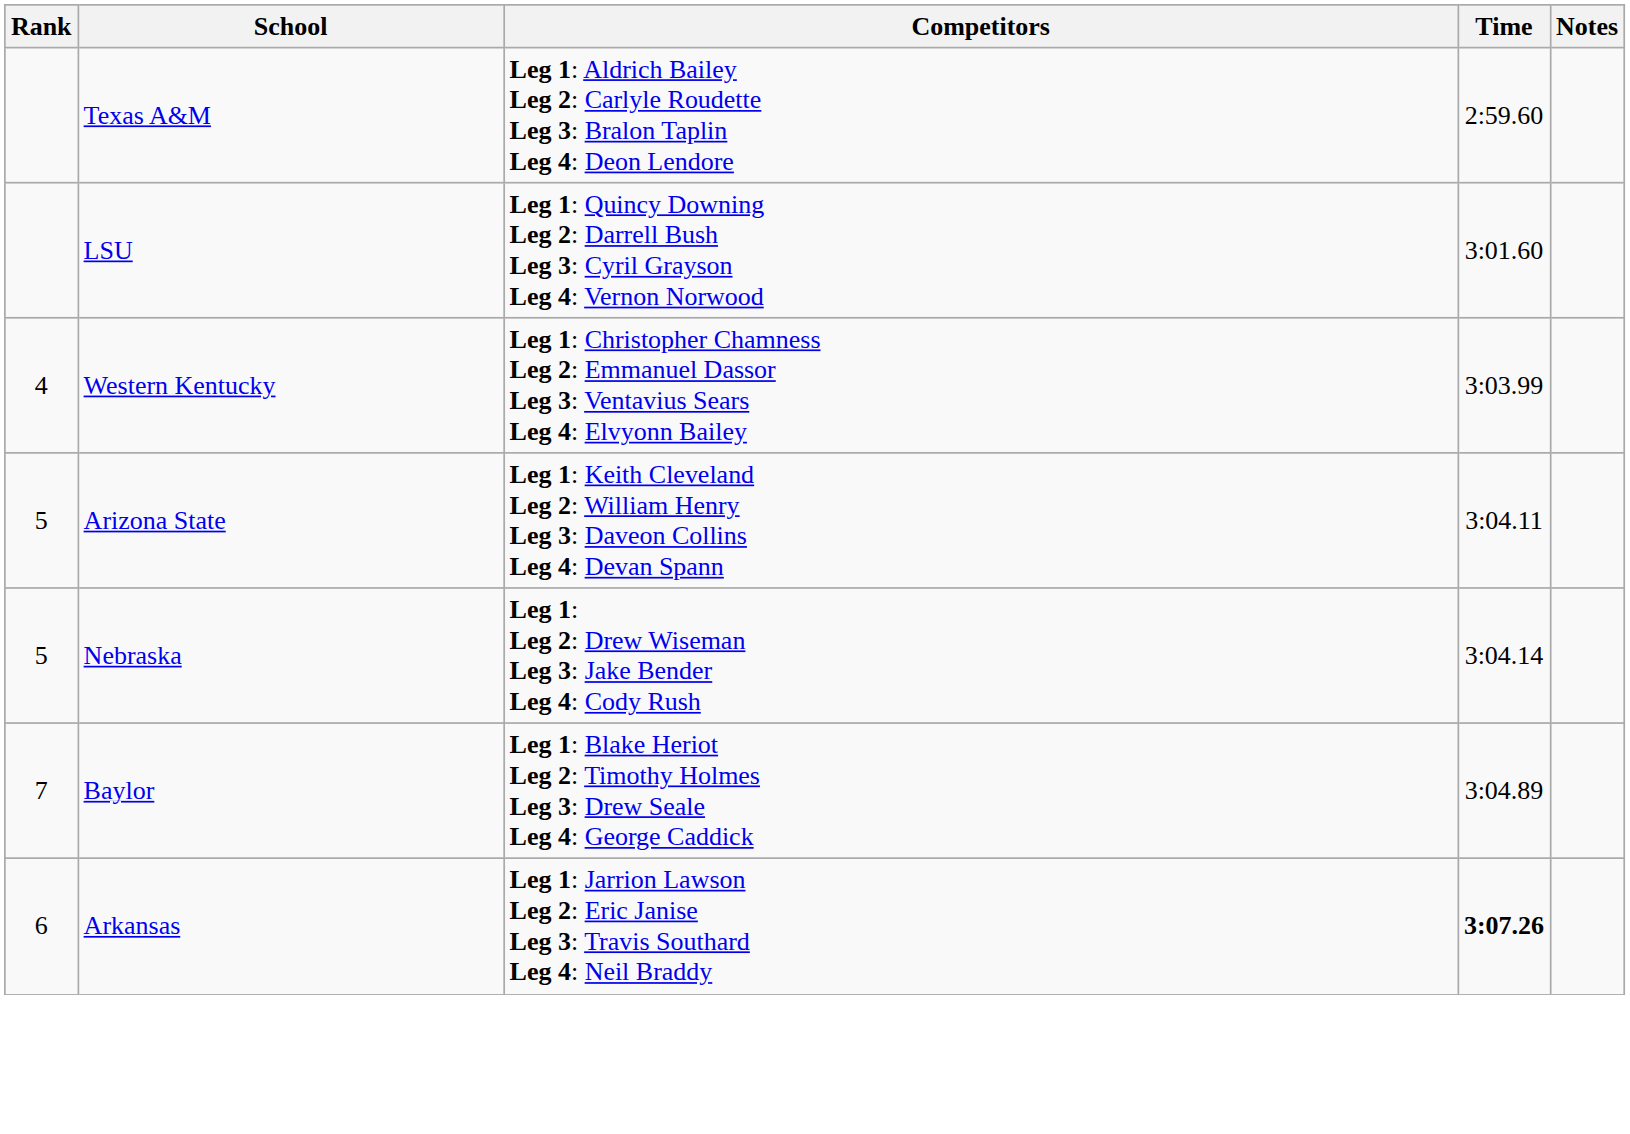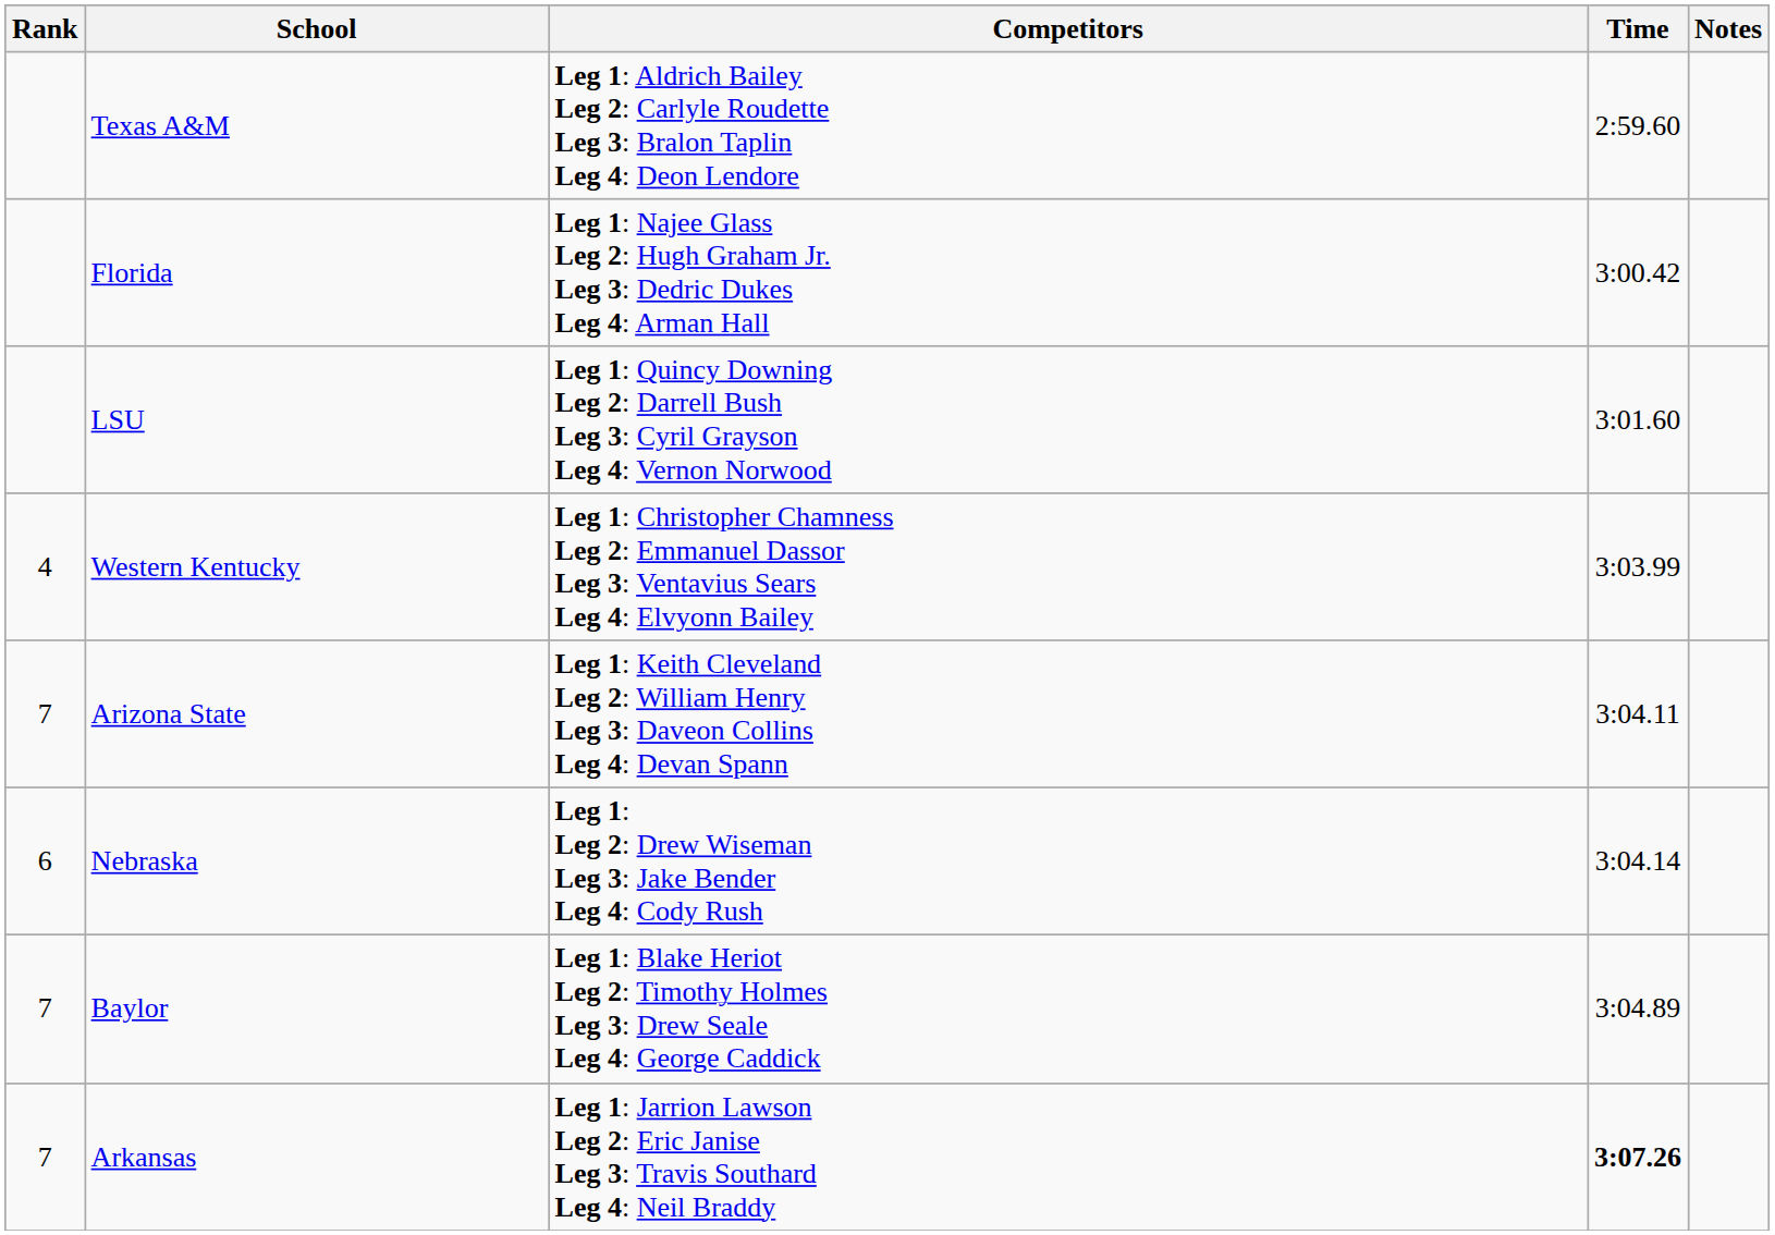+ row: Florida | Leg 1: Najee Glass Leg 2: Hugh Graham Jr. Leg 3: Dedric Dukes Leg 4: Arman Hall | 3:00.42
Arizona State | Rank: 5 -> 7
Nebraska | Rank: 5 -> 6
Arkansas | Rank: 6 -> 7
